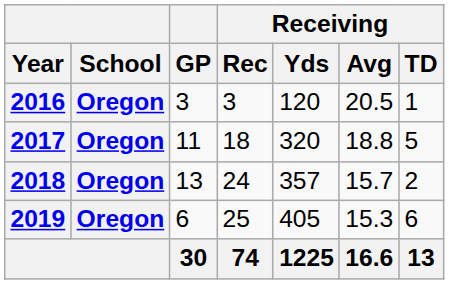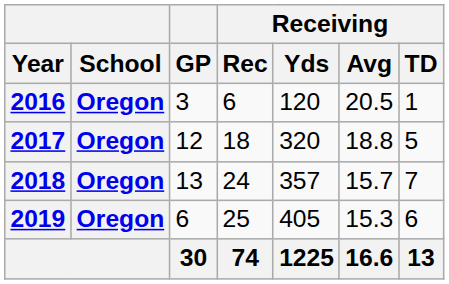2016 | Receiving / Rec: 3 -> 6
2017 | GP: 11 -> 12
2018 | Receiving / TD: 2 -> 7
